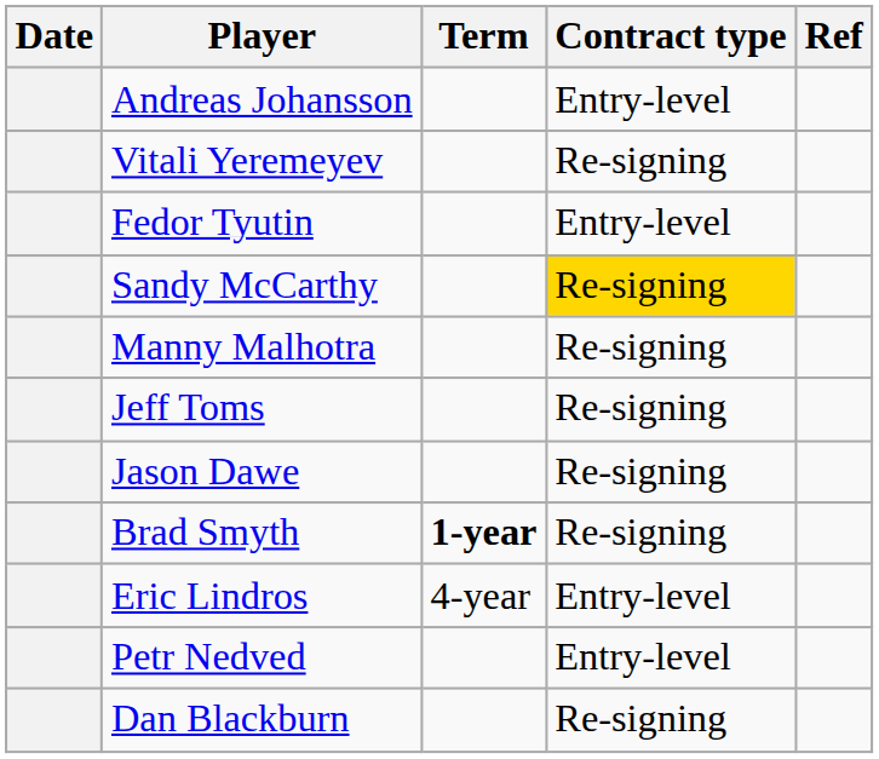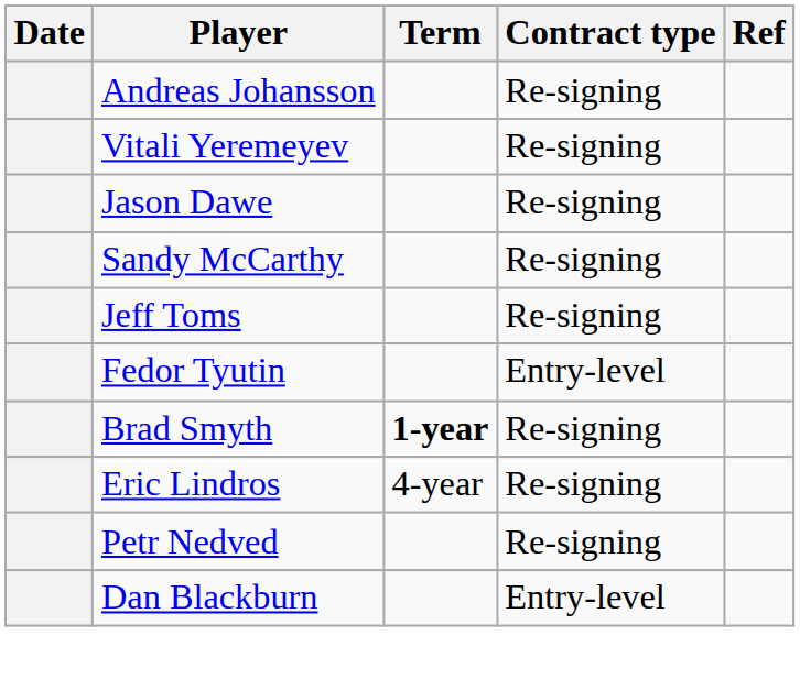Andreas Johansson | Contract type: Entry-level -> Re-signing
rows swapped: Fedor Tyutin <-> Jason Dawe
Sandy McCarthy | Contract type: gold background -> no background
- row: Manny Malhotra | Re-signing
Eric Lindros | Contract type: Entry-level -> Re-signing
Petr Nedved | Contract type: Entry-level -> Re-signing
Dan Blackburn | Contract type: Re-signing -> Entry-level
